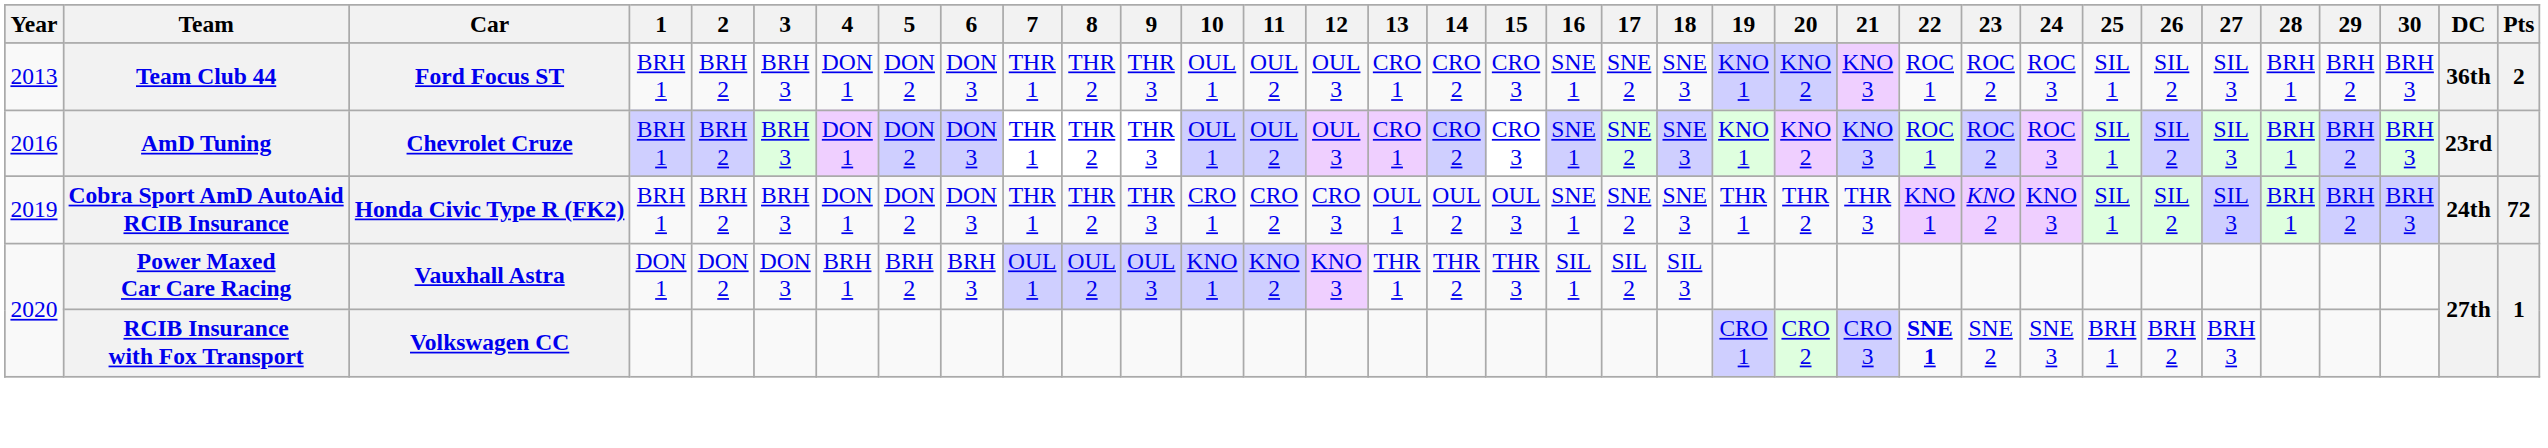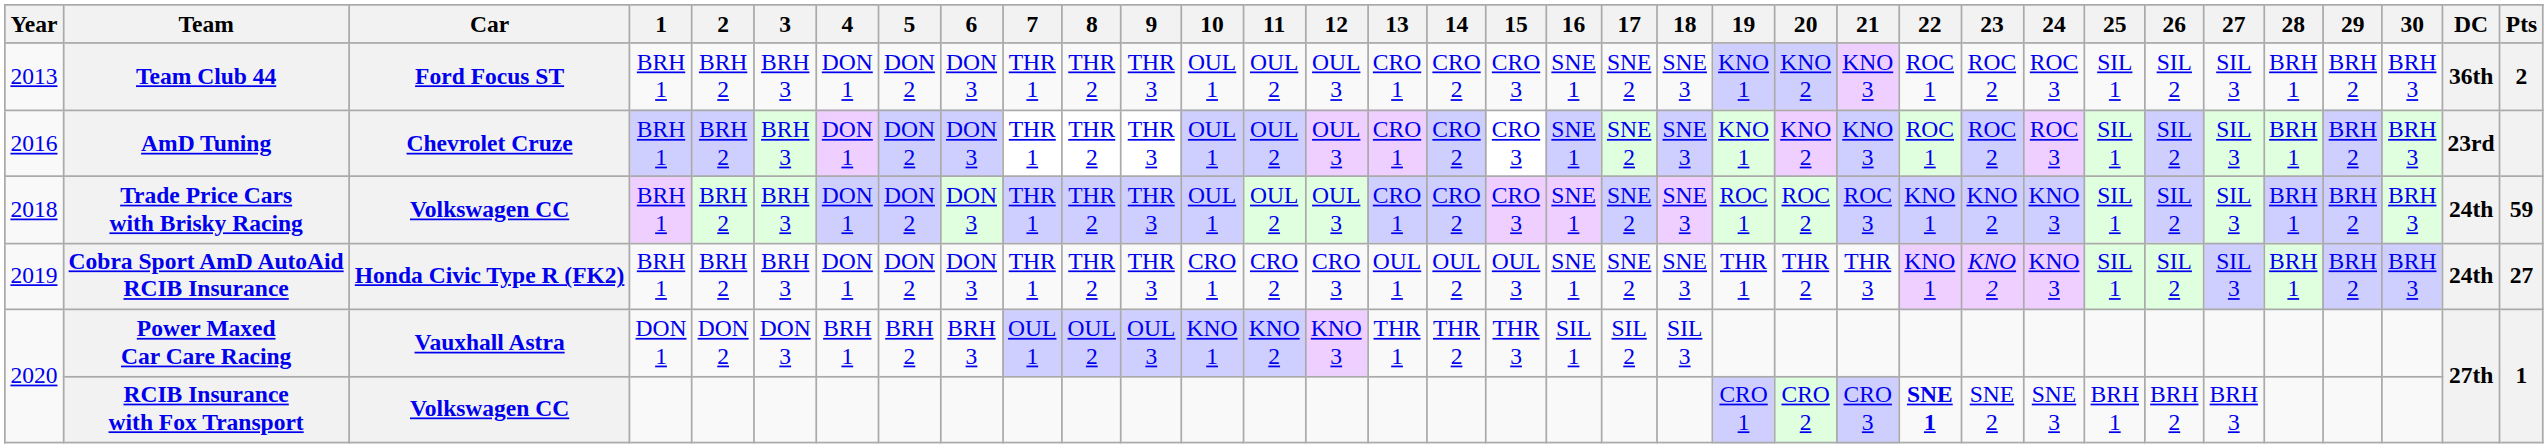+ row: 2018 | Trade Price Cars with Brisky Racing | Volkswagen CC | BRH 1 | BRH 2 | BRH 3 | DON 1 | DON 2 | DON 3 | THR 1 | THR 2 | THR 3 | OUL 1 | OUL 2 | OUL 3 | CRO 1 | CRO 2 | CRO 3 | SNE 1 | SNE 2 | SNE 3 | ROC 1 | ROC 2 | ROC 3 | KNO 1 | KNO 2 | KNO 3 | SIL 1 | SIL 2 | SIL 3 | BRH 1 | BRH 2 | BRH 3 | 24th | 59
Cobra Sport AmD AutoAid RCIB Insurance | Pts: 72 -> 27
